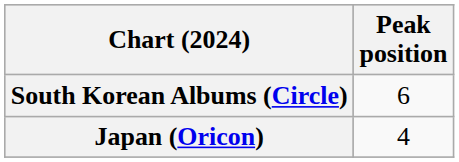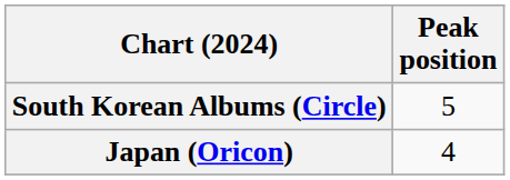South Korean Albums (Circle) | Peak position: 6 -> 5
